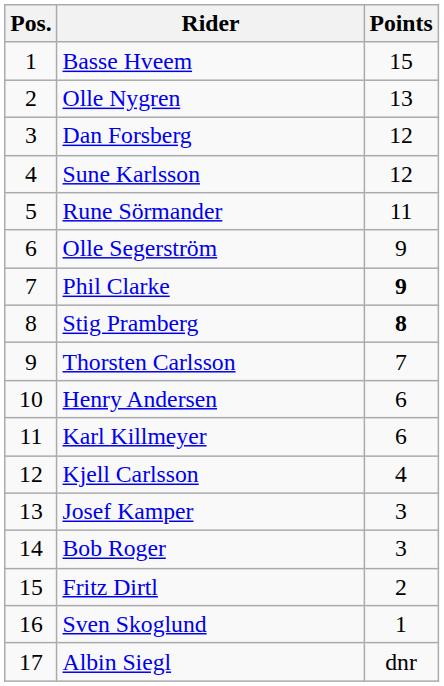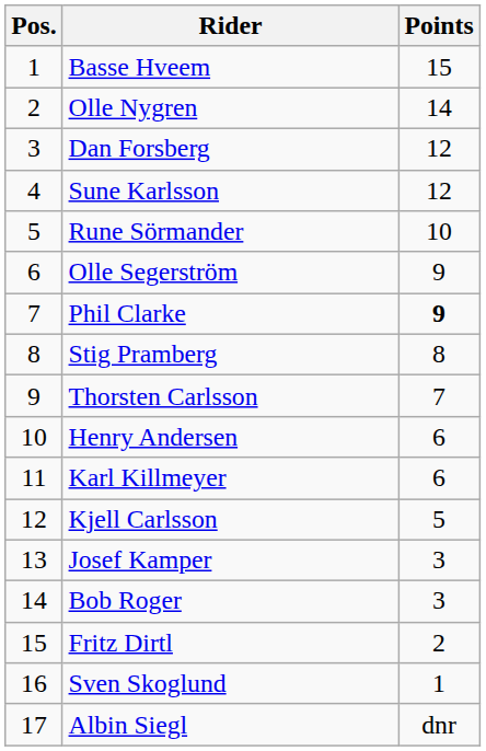Olle Nygren | Points: 13 -> 14
Rune Sörmander | Points: 11 -> 10
Stig Pramberg | Points: bold -> normal
Kjell Carlsson | Points: 4 -> 5
